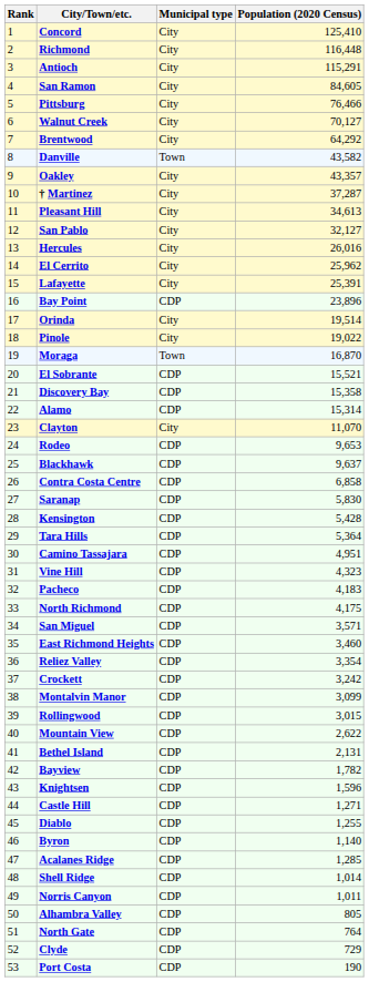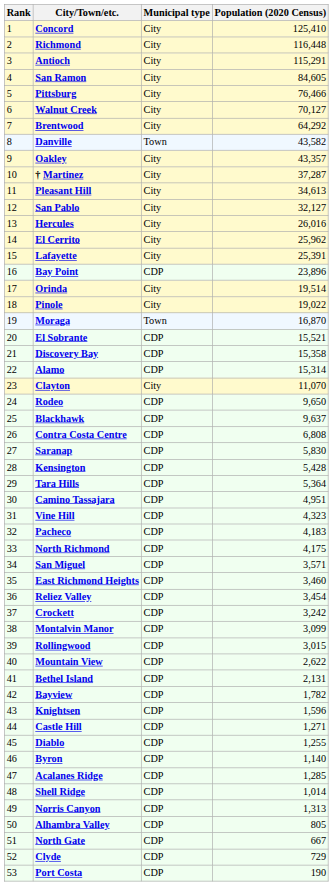Rodeo | Population (2020 Census): 9,653 -> 9,650
Contra Costa Centre | Population (2020 Census): 6,858 -> 6,808
Reliez Valley | Population (2020 Census): 3,354 -> 3,454
Norris Canyon | Population (2020 Census): 1,011 -> 1,313
North Gate | Population (2020 Census): 764 -> 667
